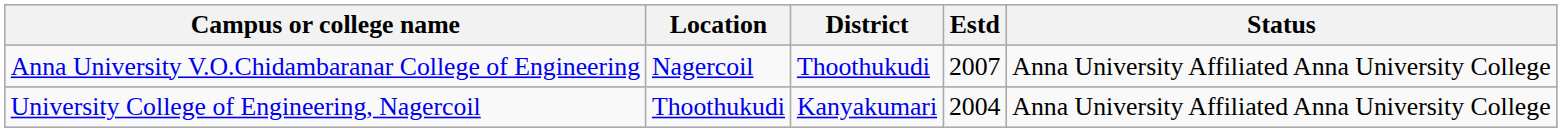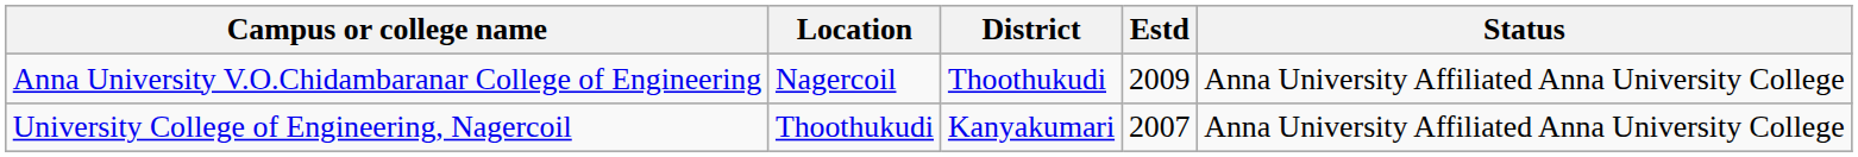Anna University V.O.Chidambaranar College of Engineering | Estd: 2007 -> 2009
University College of Engineering, Nagercoil | Estd: 2004 -> 2007
